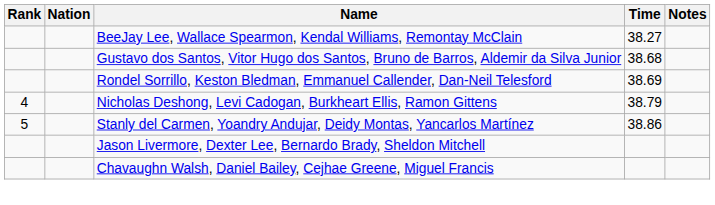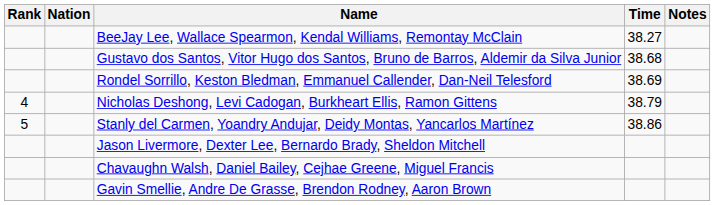+ row: Gavin Smellie, Andre De Grasse, Brendon Rodney, Aaron Brown
